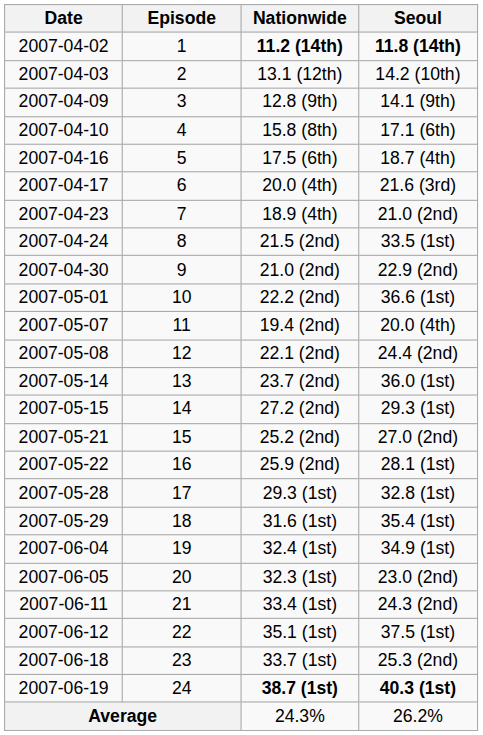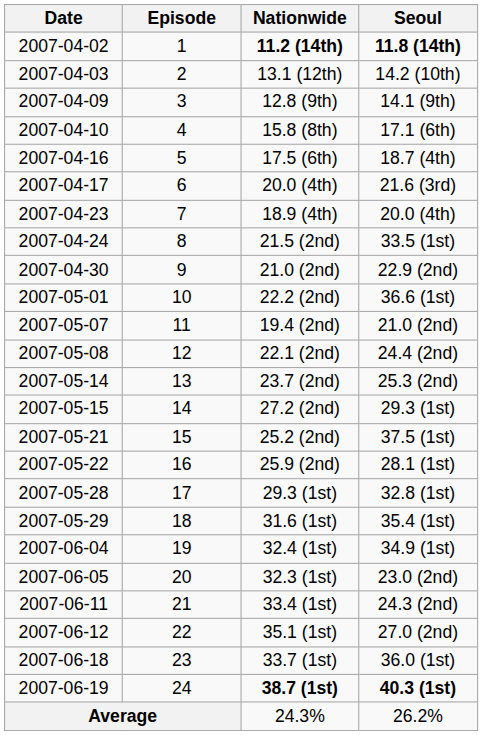18.9 (4th) | Seoul: 21.0 (2nd) -> 20.0 (4th)
19.4 (2nd) | Seoul: 20.0 (4th) -> 21.0 (2nd)
23.7 (2nd) | Seoul: 36.0 (1st) -> 25.3 (2nd)
25.2 (2nd) | Seoul: 27.0 (2nd) -> 37.5 (1st)
35.1 (1st) | Seoul: 37.5 (1st) -> 27.0 (2nd)
33.7 (1st) | Seoul: 25.3 (2nd) -> 36.0 (1st)
